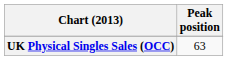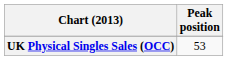UK Physical Singles Sales (OCC) | Peak position: 63 -> 53
